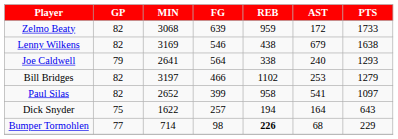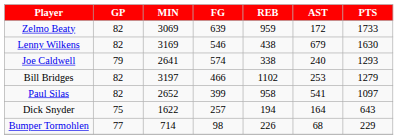Zelmo Beaty | MIN: 3068 -> 3069
Lenny Wilkens | PTS: 1638 -> 1630
Joe Caldwell | FG: 564 -> 574
Bumper Tormohlen | REB: bold -> normal
